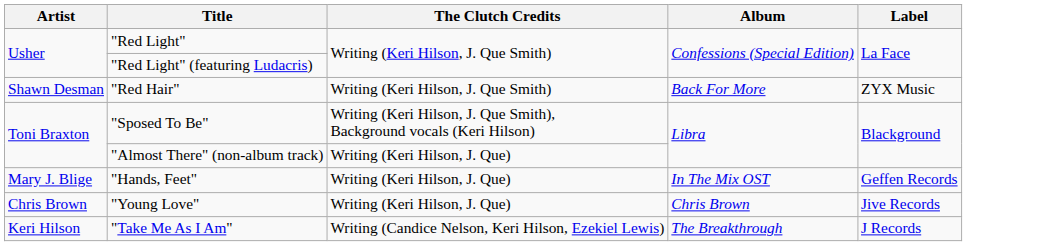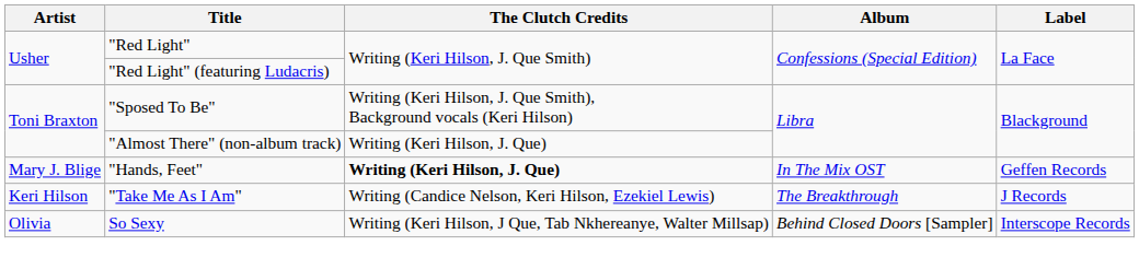- row: Shawn Desman | "Red Hair" | Writing (Keri Hilson, J. Que Smith) | Back For More | ZYX Music
"Hands, Feet" | The Clutch Credits: normal -> bold
- row: Chris Brown | "Young Love" | Writing (Keri Hilson, J. Que) | Chris Brown | Jive Records
+ row: Olivia | So Sexy | Writing (Keri Hilson, J Que, Tab Nkhereanye, Walter Millsap) | Behind Closed Doors [Sampler] | Interscope Records
